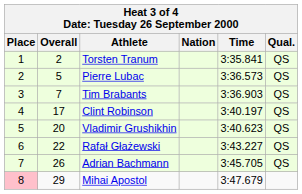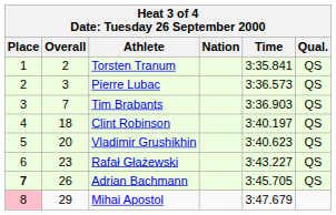Pierre Lubac | Overall: 5 -> 3
Clint Robinson | Overall: 17 -> 18
Rafał Głażewski | Overall: 22 -> 23
Adrian Bachmann | Place: normal -> bold
